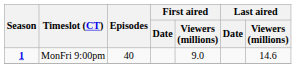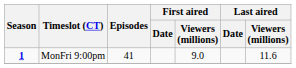MonFri 9:00pm | Episodes: 40 -> 41
MonFri 9:00pm | Last aired / Viewers (millions): 14.6 -> 11.6
